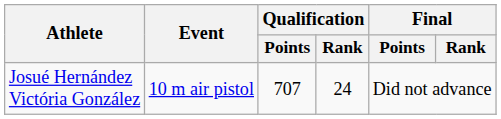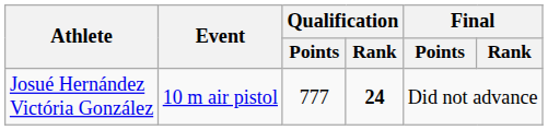Josué Hernández Victória González | Qualification / Points: 707 -> 777
Josué Hernández Victória González | Qualification / Rank: normal -> bold
